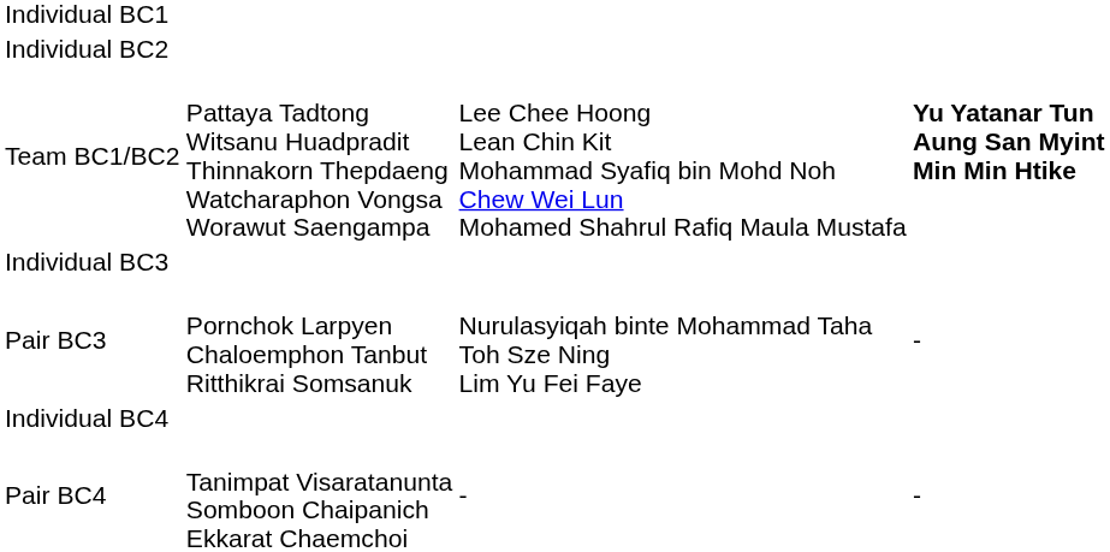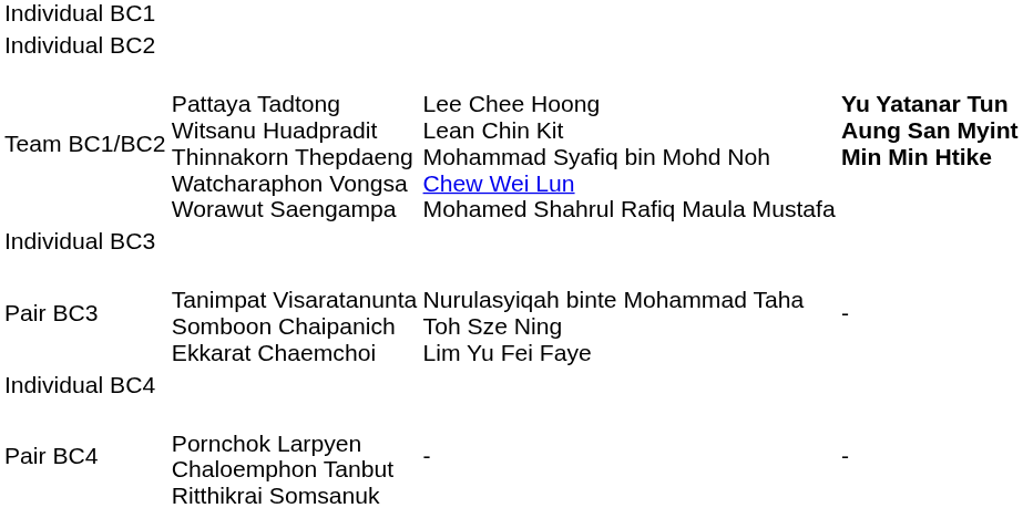Pair BC3 | column 2: Pornchok Larpyen Chaloemphon Tanbut Ritthikrai Somsanuk -> Tanimpat Visaratanunta Somboon Chaipanich Ekkarat Chaemchoi
Pair BC4 | column 2: Tanimpat Visaratanunta Somboon Chaipanich Ekkarat Chaemchoi -> Pornchok Larpyen Chaloemphon Tanbut Ritthikrai Somsanuk
